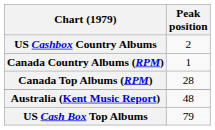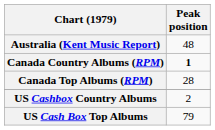rows swapped: Australia (Kent Music Report) <-> US Cashbox Country Albums
Canada Country Albums (RPM) | Peak position: normal -> bold
